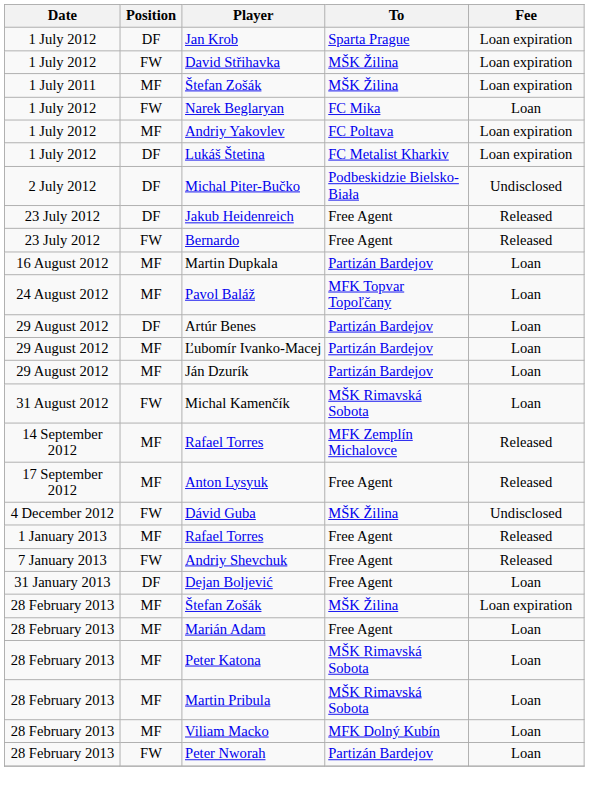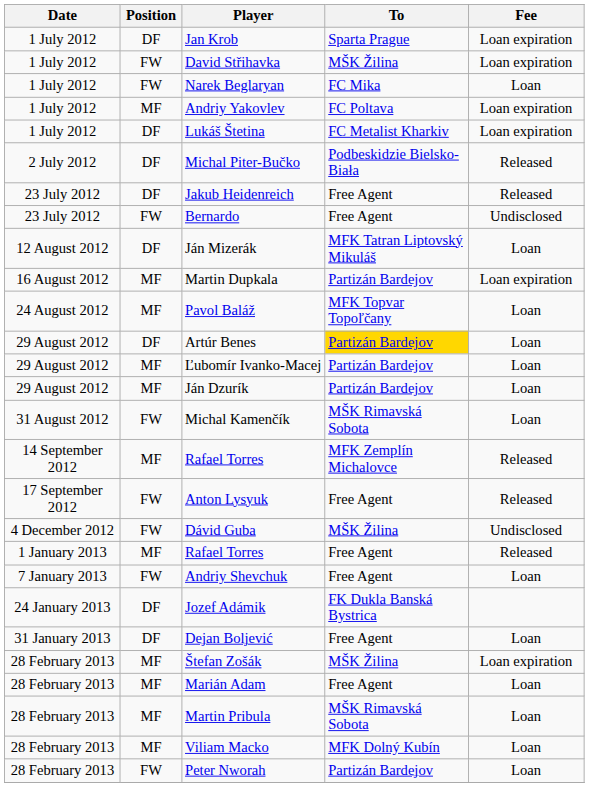- row: 1 July 2011 | MF | Štefan Zošák | MŠK Žilina | Loan expiration
Michal Piter-Bučko | Fee: Undisclosed -> Released
Bernardo | Fee: Released -> Undisclosed
+ row: 12 August 2012 | DF | Ján Mizerák | MFK Tatran Liptovský Mikuláš | Loan
Martin Dupkala | Fee: Loan -> Loan expiration
Artúr Benes | To: no background -> gold background
Anton Lysyuk | Position: MF -> FW
Andriy Shevchuk | Fee: Released -> Loan
+ row: 24 January 2013 | DF | Jozef Adámik | FK Dukla Banská Bystrica
- row: 28 February 2013 | MF | Peter Katona | MŠK Rimavská Sobota | Loan
